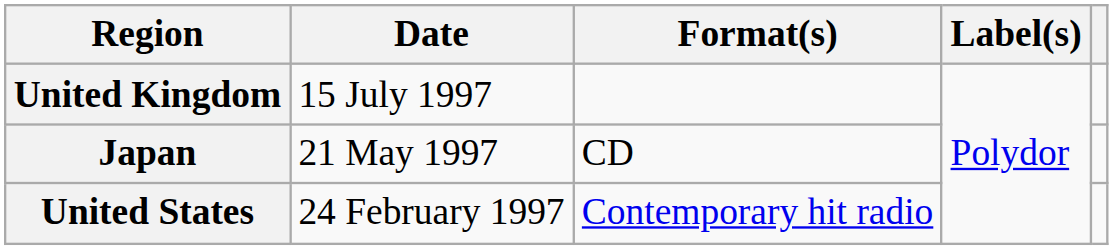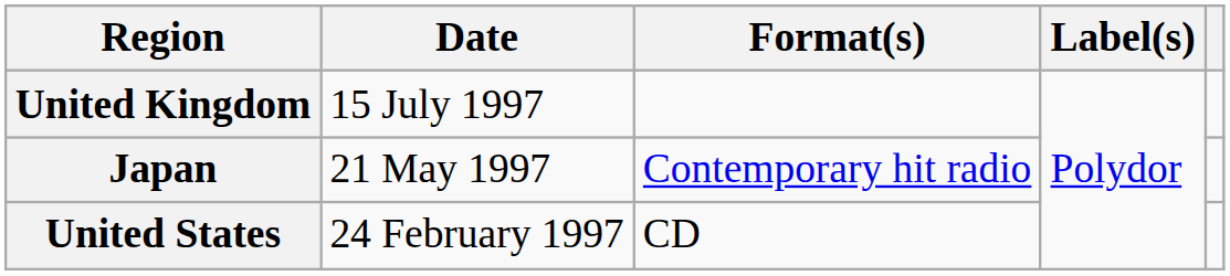Japan | Format(s): CD -> Contemporary hit radio
United States | Format(s): Contemporary hit radio -> CD
